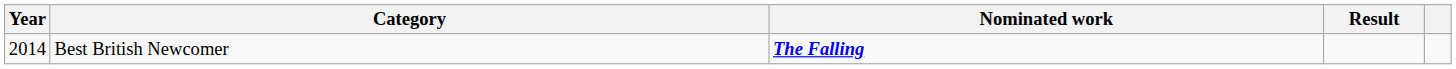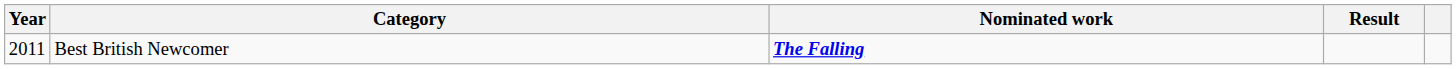Best British Newcomer | Year: 2014 -> 2011
